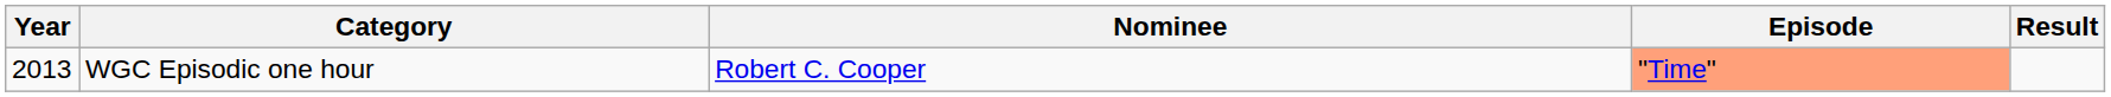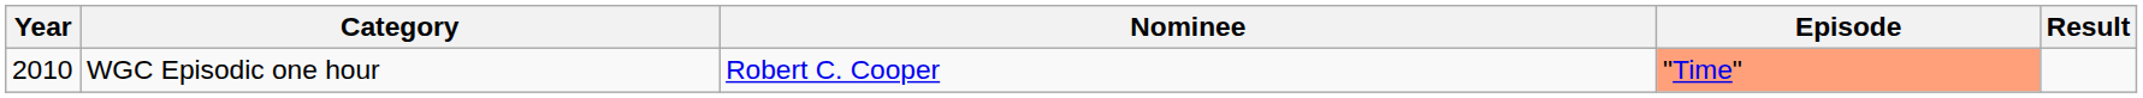WGC Episodic one hour | Year: 2013 -> 2010
